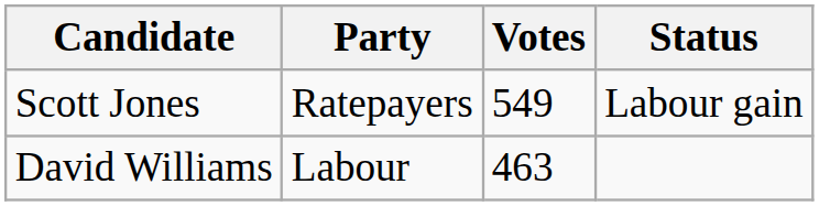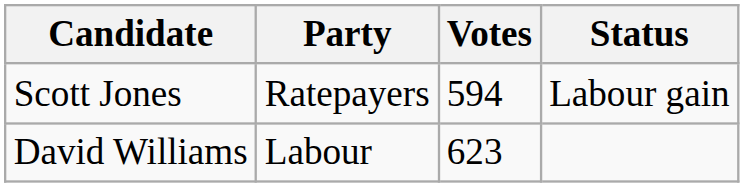Scott Jones | Votes: 549 -> 594
David Williams | Votes: 463 -> 623
